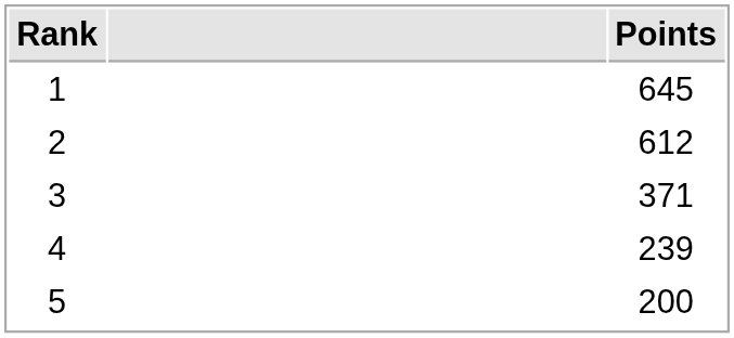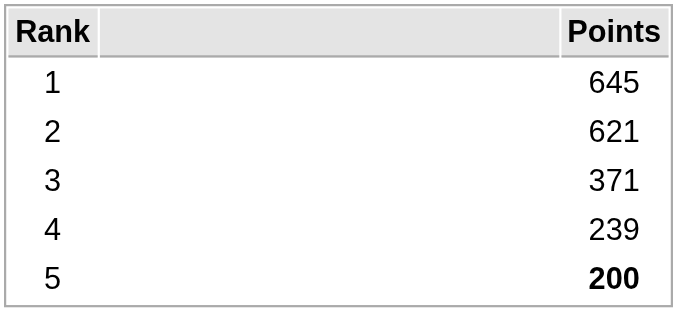2 | Points: 612 -> 621
5 | Points: normal -> bold
